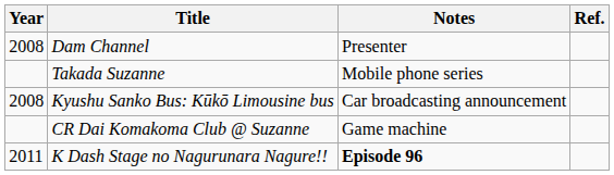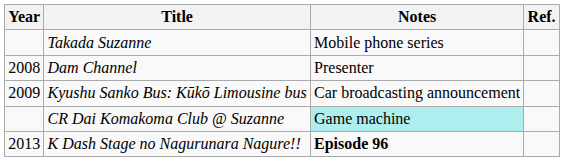rows swapped: Takada Suzanne <-> Dam Channel
Kyushu Sanko Bus: Kūkō Limousine bus | Year: 2008 -> 2009
CR Dai Komakoma Club @ Suzanne | Notes: no background -> paleturquoise background
K Dash Stage no Nagurunara Nagure!! | Year: 2011 -> 2013
